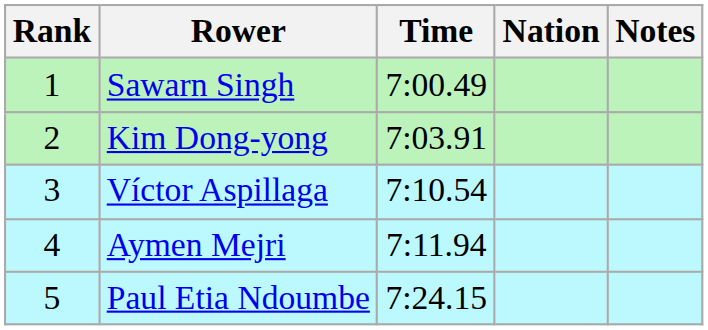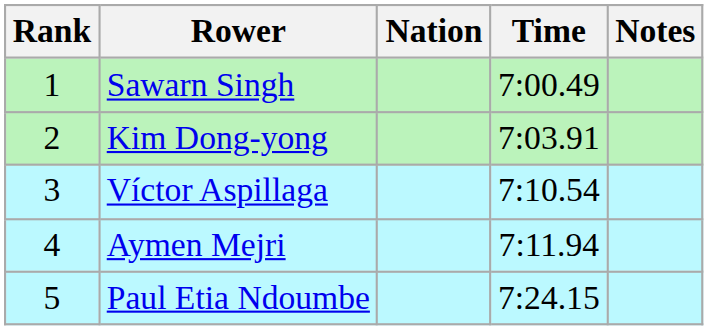columns swapped: Nation <-> Time
